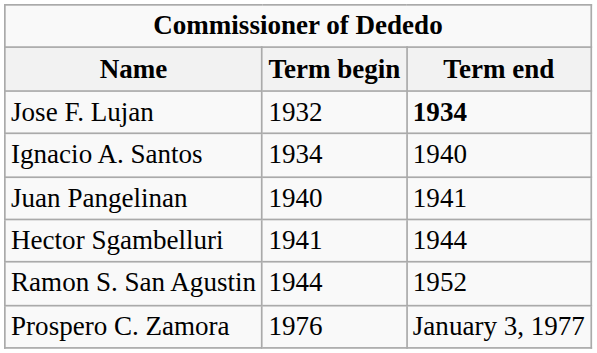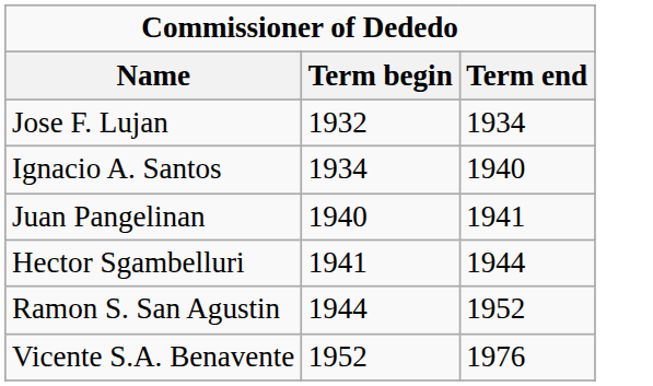Jose F. Lujan | Term end: bold -> normal
+ row: Vicente S.A. Benavente | 1952 | 1976
- row: Prospero C. Zamora | 1976 | January 3, 1977
